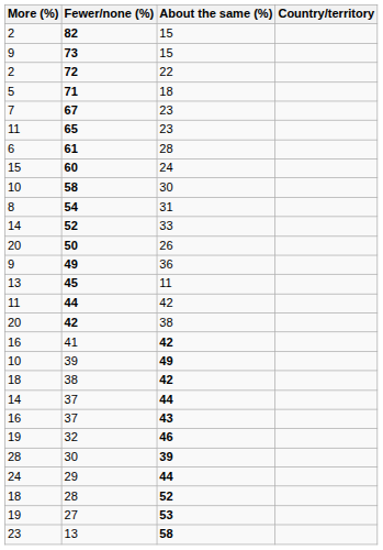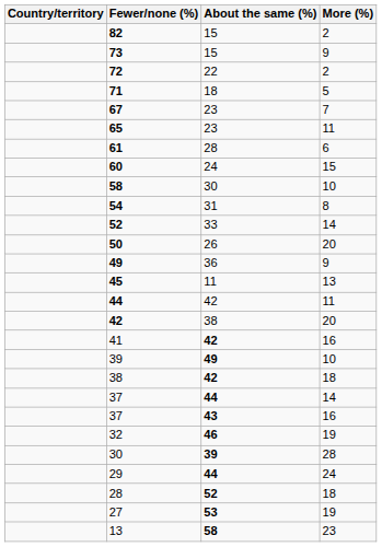columns swapped: Country/territory <-> More (%)
